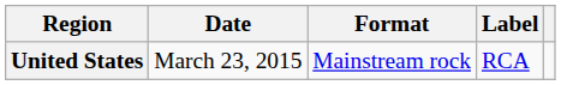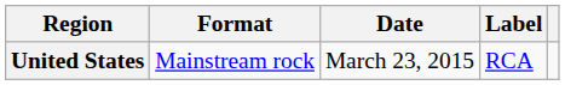columns swapped: Date <-> Format
